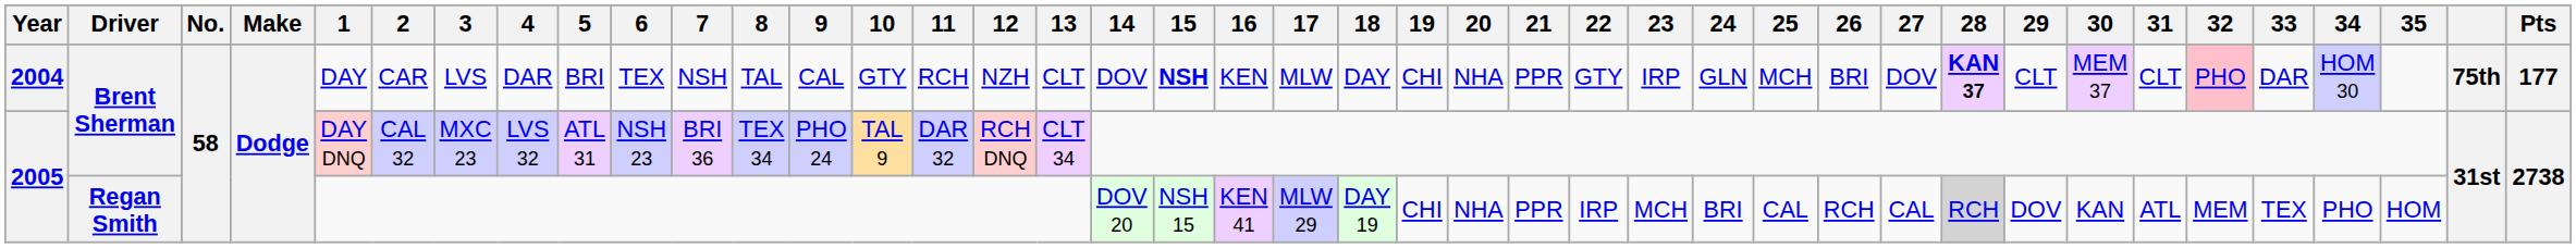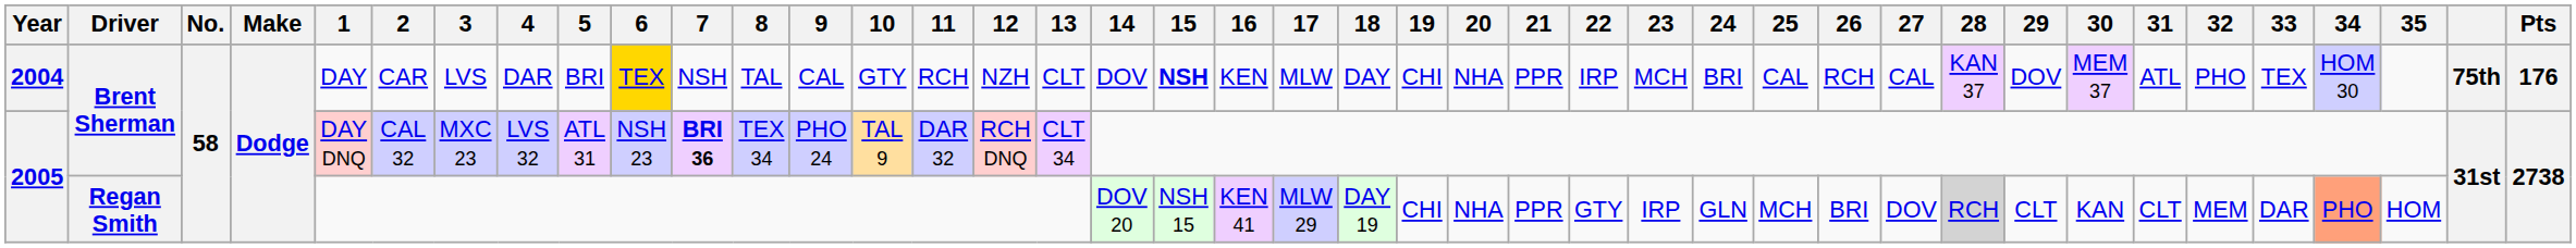2004 | 6: no background -> gold background
2004 | 22: GTY -> IRP
2004 | 23: IRP -> MCH
2004 | 24: GLN -> BRI
2004 | 25: MCH -> CAL
2004 | 26: BRI -> RCH
2004 | 27: DOV -> CAL
2004 | 28: bold -> normal
2004 | 29: CLT -> DOV
2004 | 31: CLT -> ATL
2004 | 32: pink background -> no background
2004 | 33: DAR -> TEX
2004 | Pts: 177 -> 176
2005 / Brent Sherman | 7: normal -> bold
2005 / Regan Smith | 22: IRP -> GTY
2005 / Regan Smith | 23: MCH -> IRP
2005 / Regan Smith | 24: BRI -> GLN
2005 / Regan Smith | 25: CAL -> MCH
2005 / Regan Smith | 26: RCH -> BRI
2005 / Regan Smith | 27: CAL -> DOV
2005 / Regan Smith | 29: DOV -> CLT
2005 / Regan Smith | 31: ATL -> CLT
2005 / Regan Smith | 33: TEX -> DAR
2005 / Regan Smith | 34: no background -> lightsalmon background
